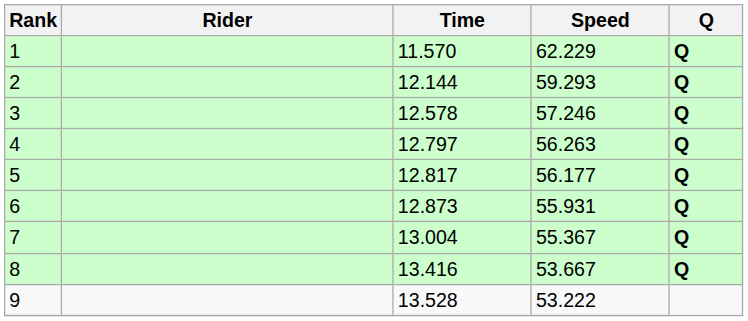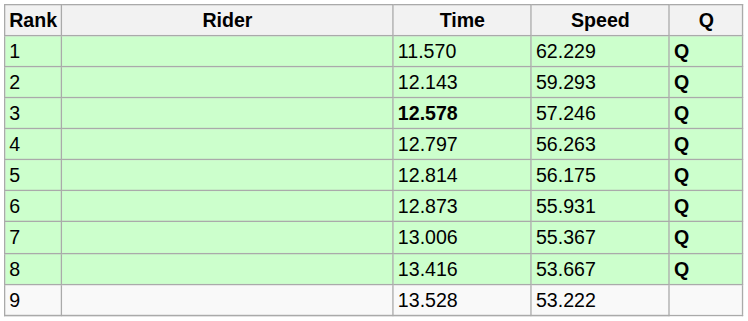2 | Time: 12.144 -> 12.143
3 | Time: normal -> bold
5 | Time: 12.817 -> 12.814
5 | Speed: 56.177 -> 56.175
7 | Time: 13.004 -> 13.006
